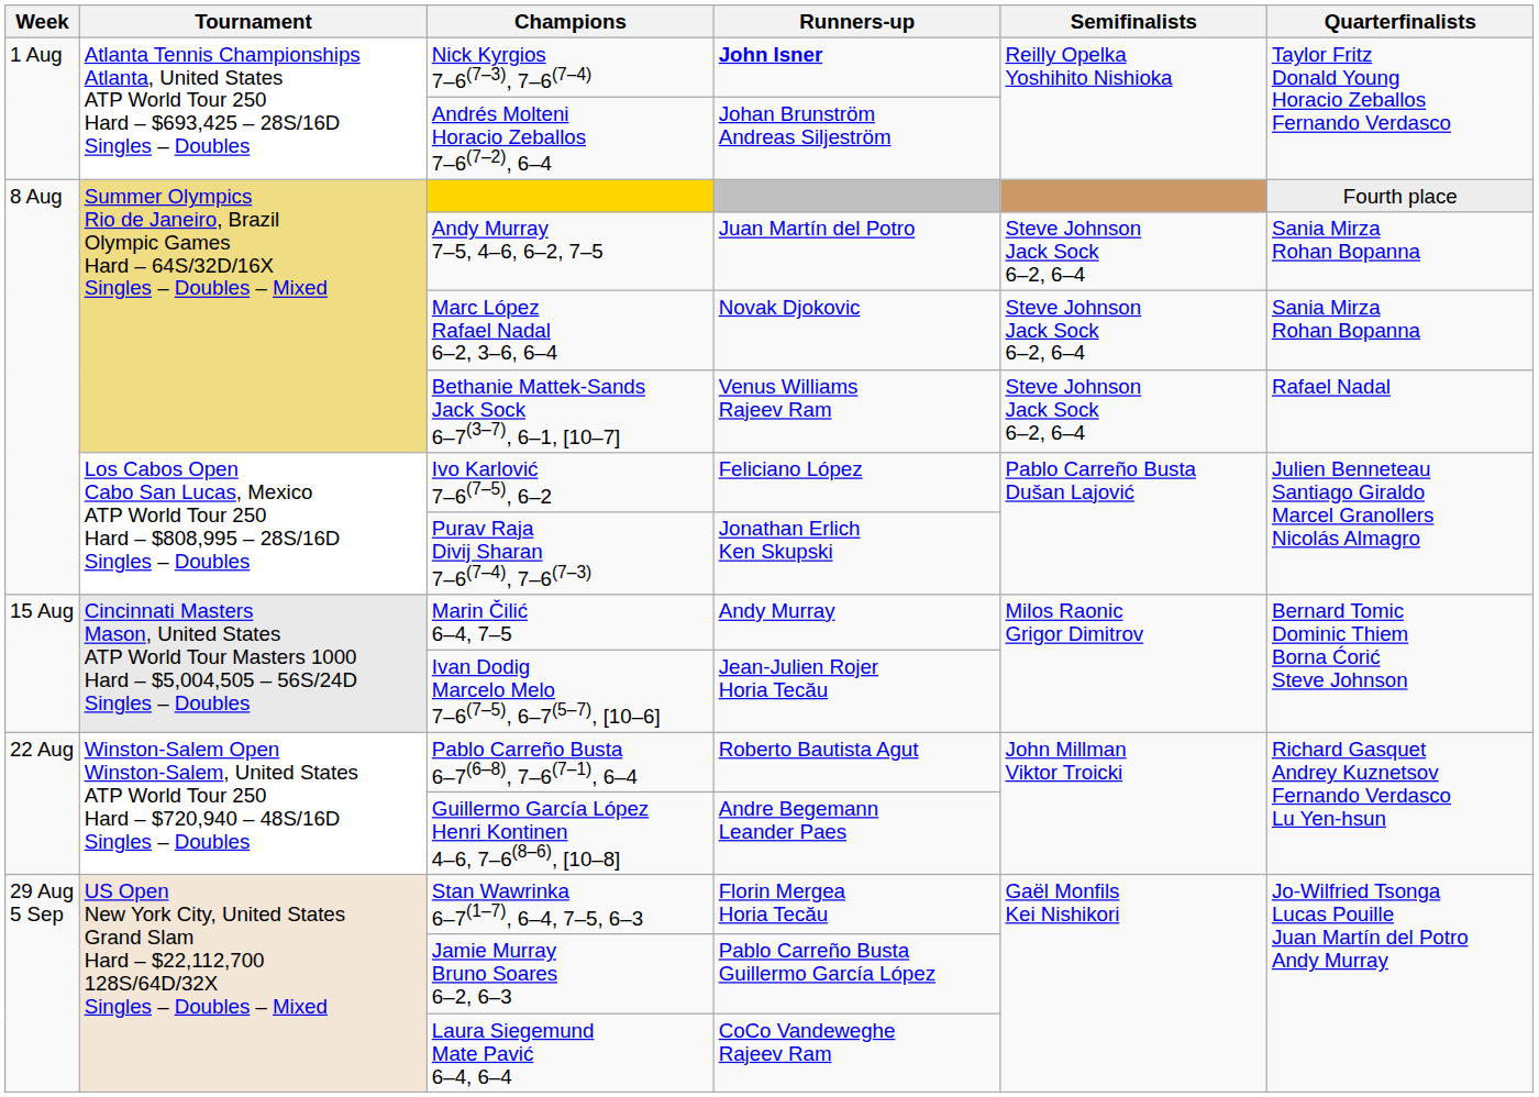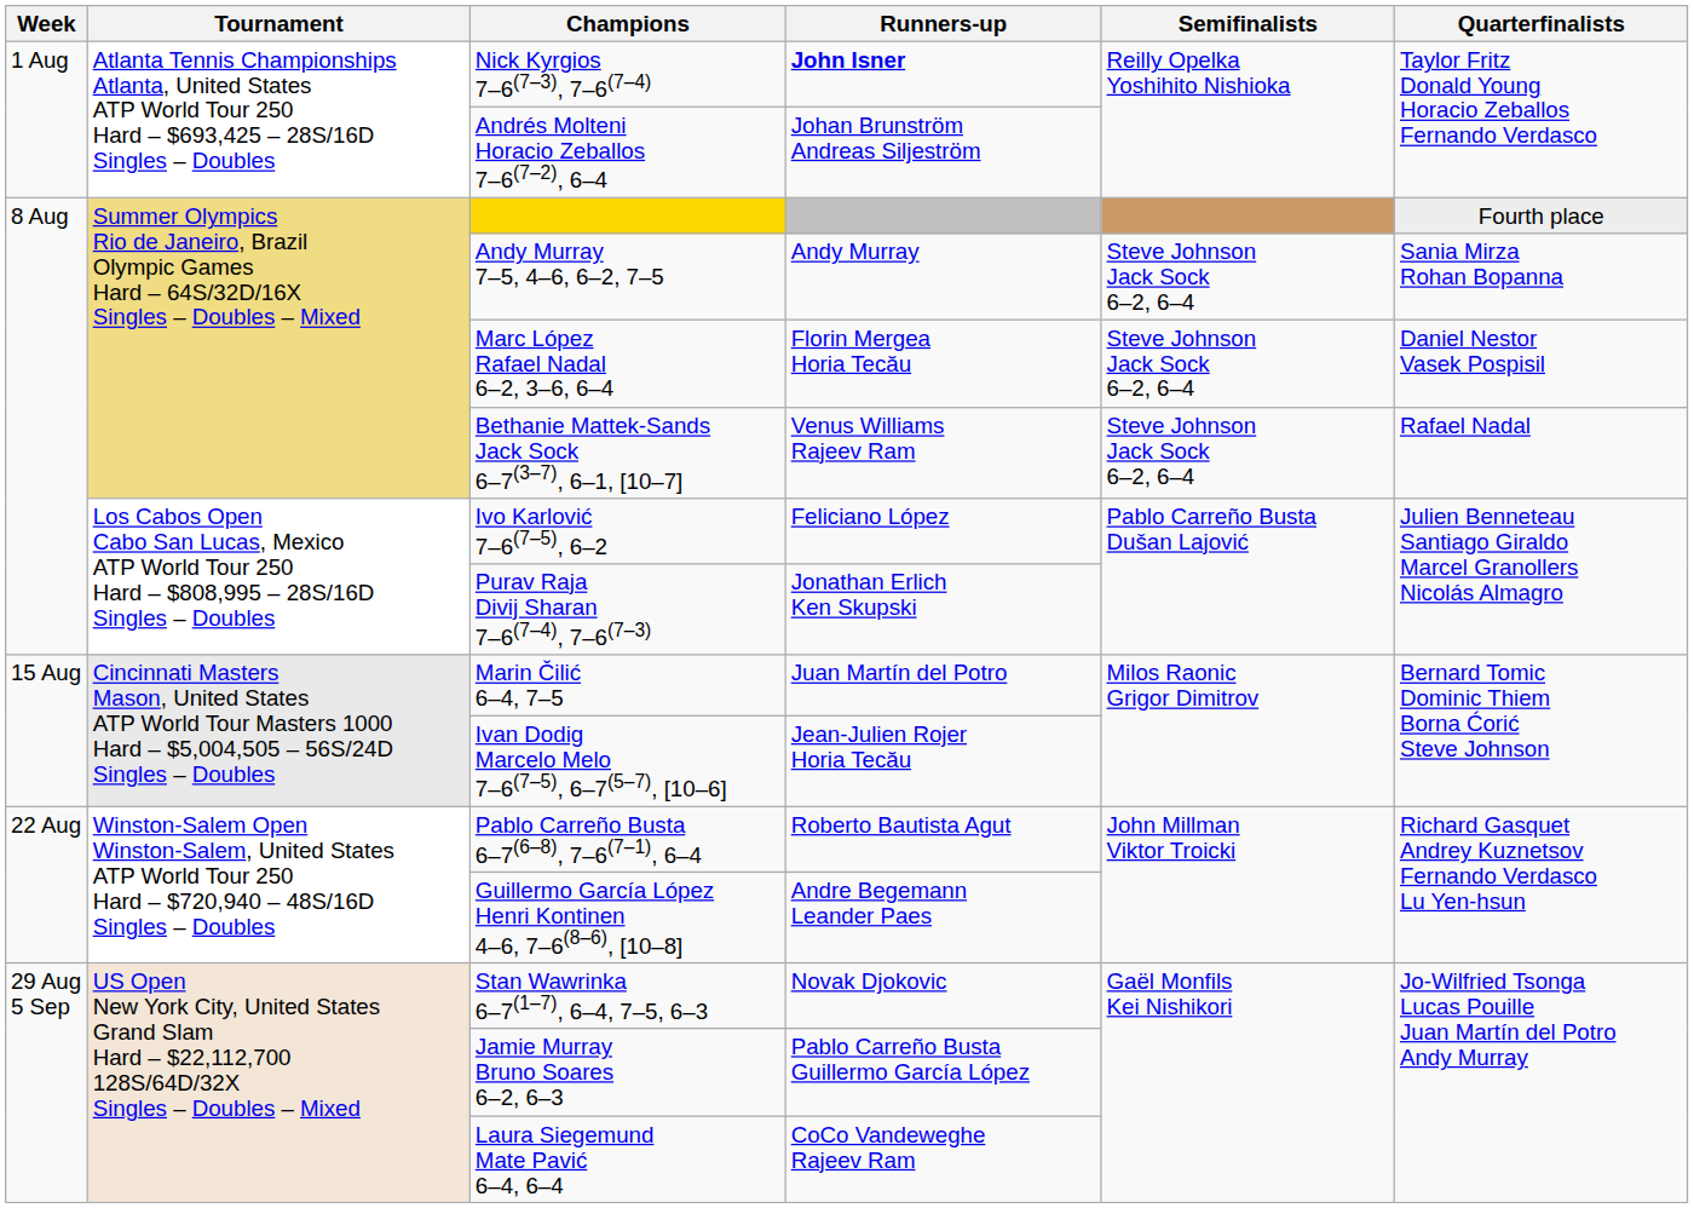Andy Murray 7–5, 4–6, 6–2, 7–5 | Runners-up: Juan Martín del Potro -> Andy Murray
Marc López Rafael Nadal 6–2, 3–6, 6–4 | Runners-up: Novak Djokovic -> Florin Mergea Horia Tecău
Marc López Rafael Nadal 6–2, 3–6, 6–4 | Quarterfinalists: Sania Mirza Rohan Bopanna -> Daniel Nestor Vasek Pospisil
Marin Čilić 6–4, 7–5 | Runners-up: Andy Murray -> Juan Martín del Potro
Stan Wawrinka 6–7(1–7), 6–4, 7–5, 6–3 | Runners-up: Florin Mergea Horia Tecău -> Novak Djokovic
